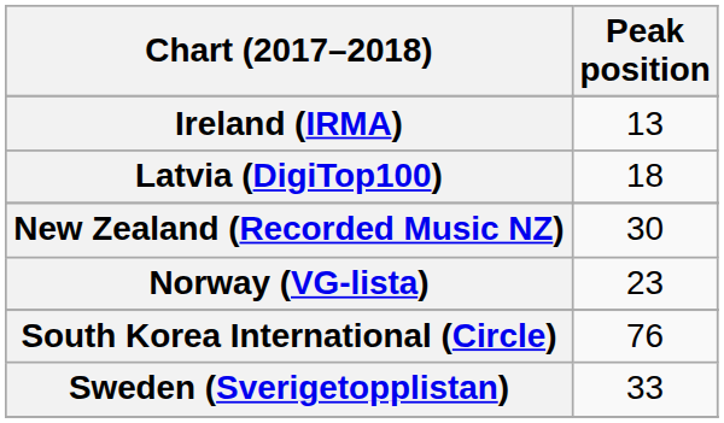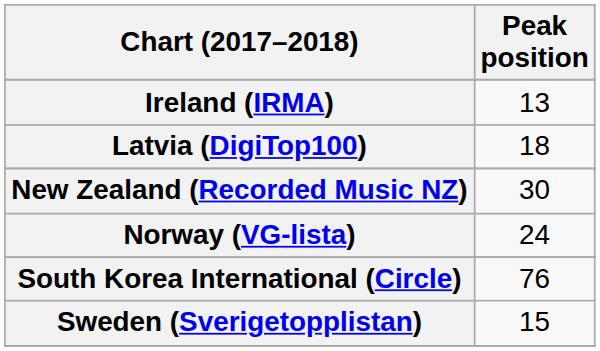Norway (VG-lista) | Peak position: 23 -> 24
Sweden (Sverigetopplistan) | Peak position: 33 -> 15
